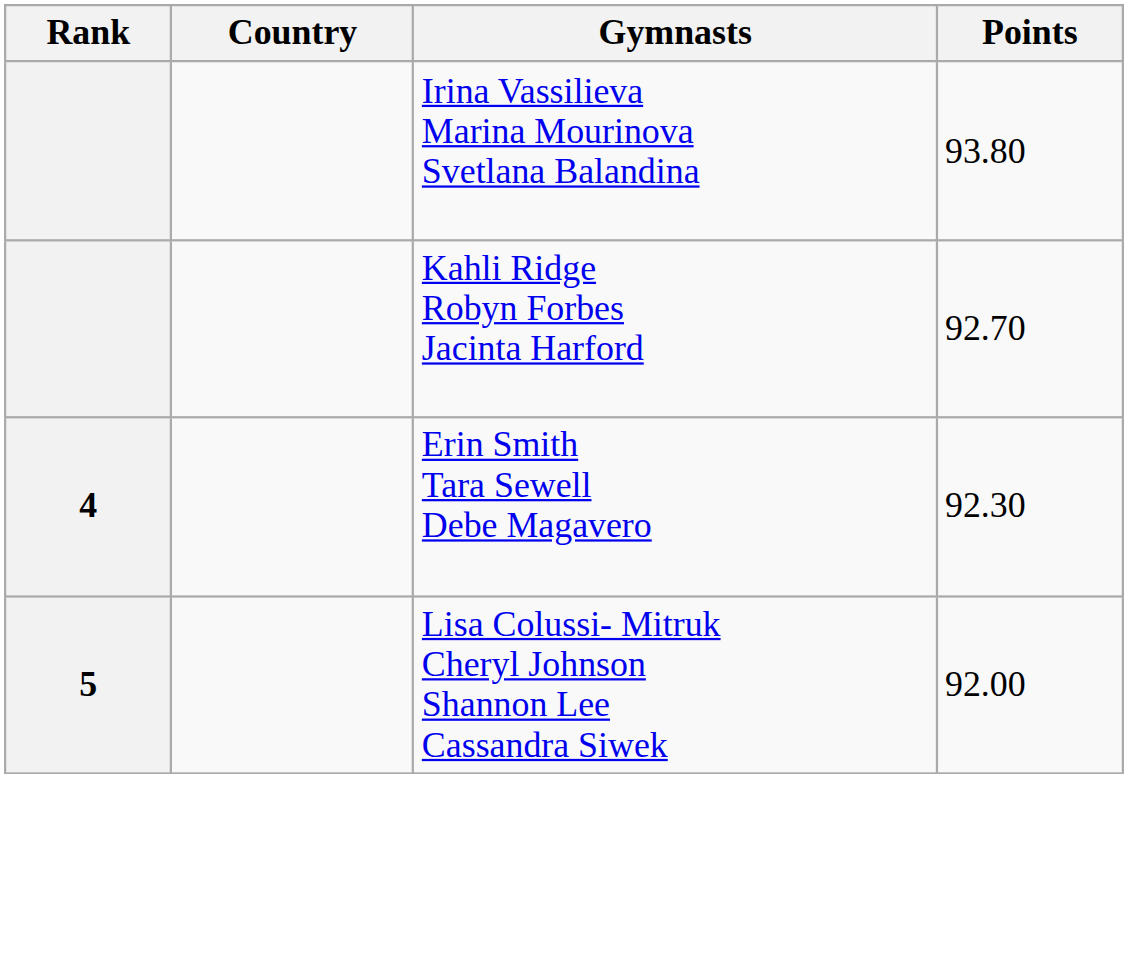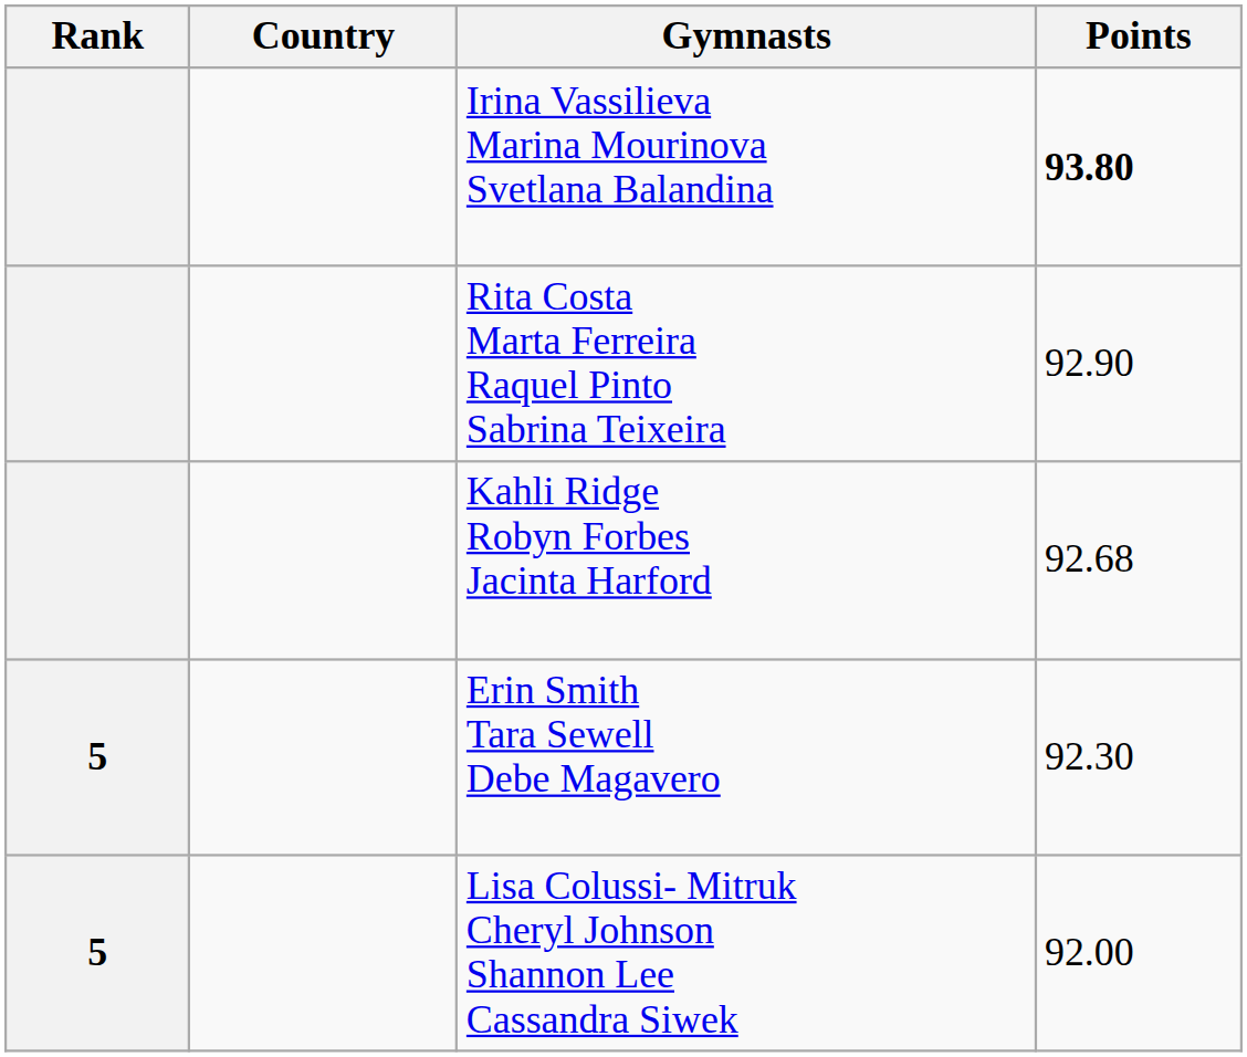Irina Vassilieva Marina Mourinova Svetlana Balandina | Points: normal -> bold
+ row: Rita Costa Marta Ferreira Raquel Pinto Sabrina Teixeira | 92.90
Kahli Ridge Robyn Forbes Jacinta Harford | Points: 92.70 -> 92.68
Erin Smith Tara Sewell Debe Magavero | Rank: 4 -> 5
